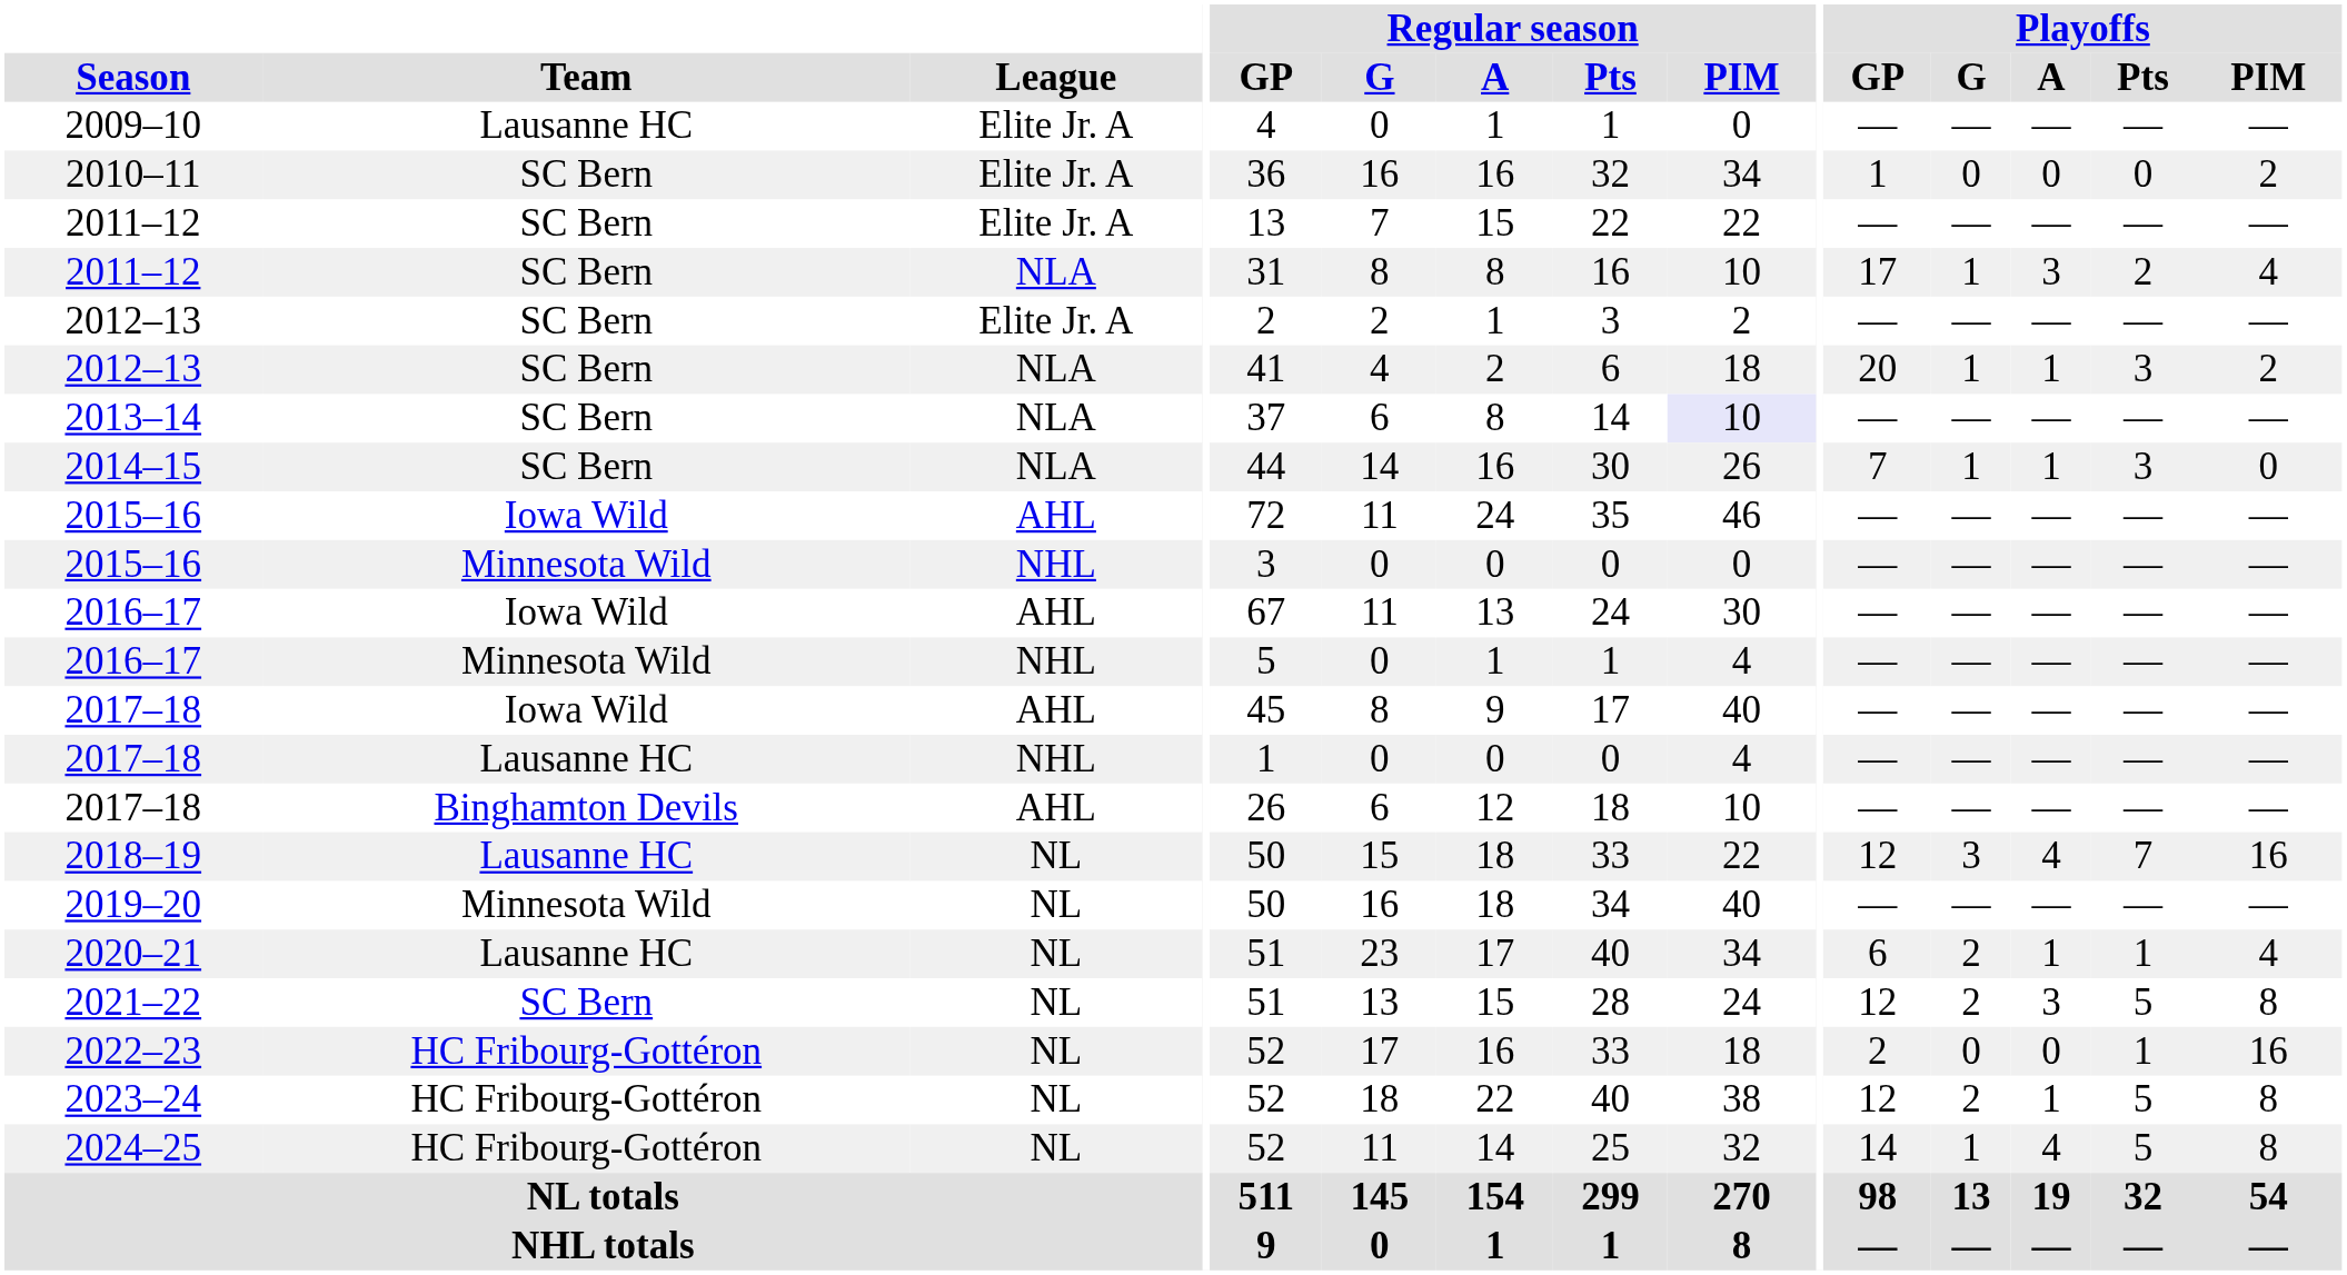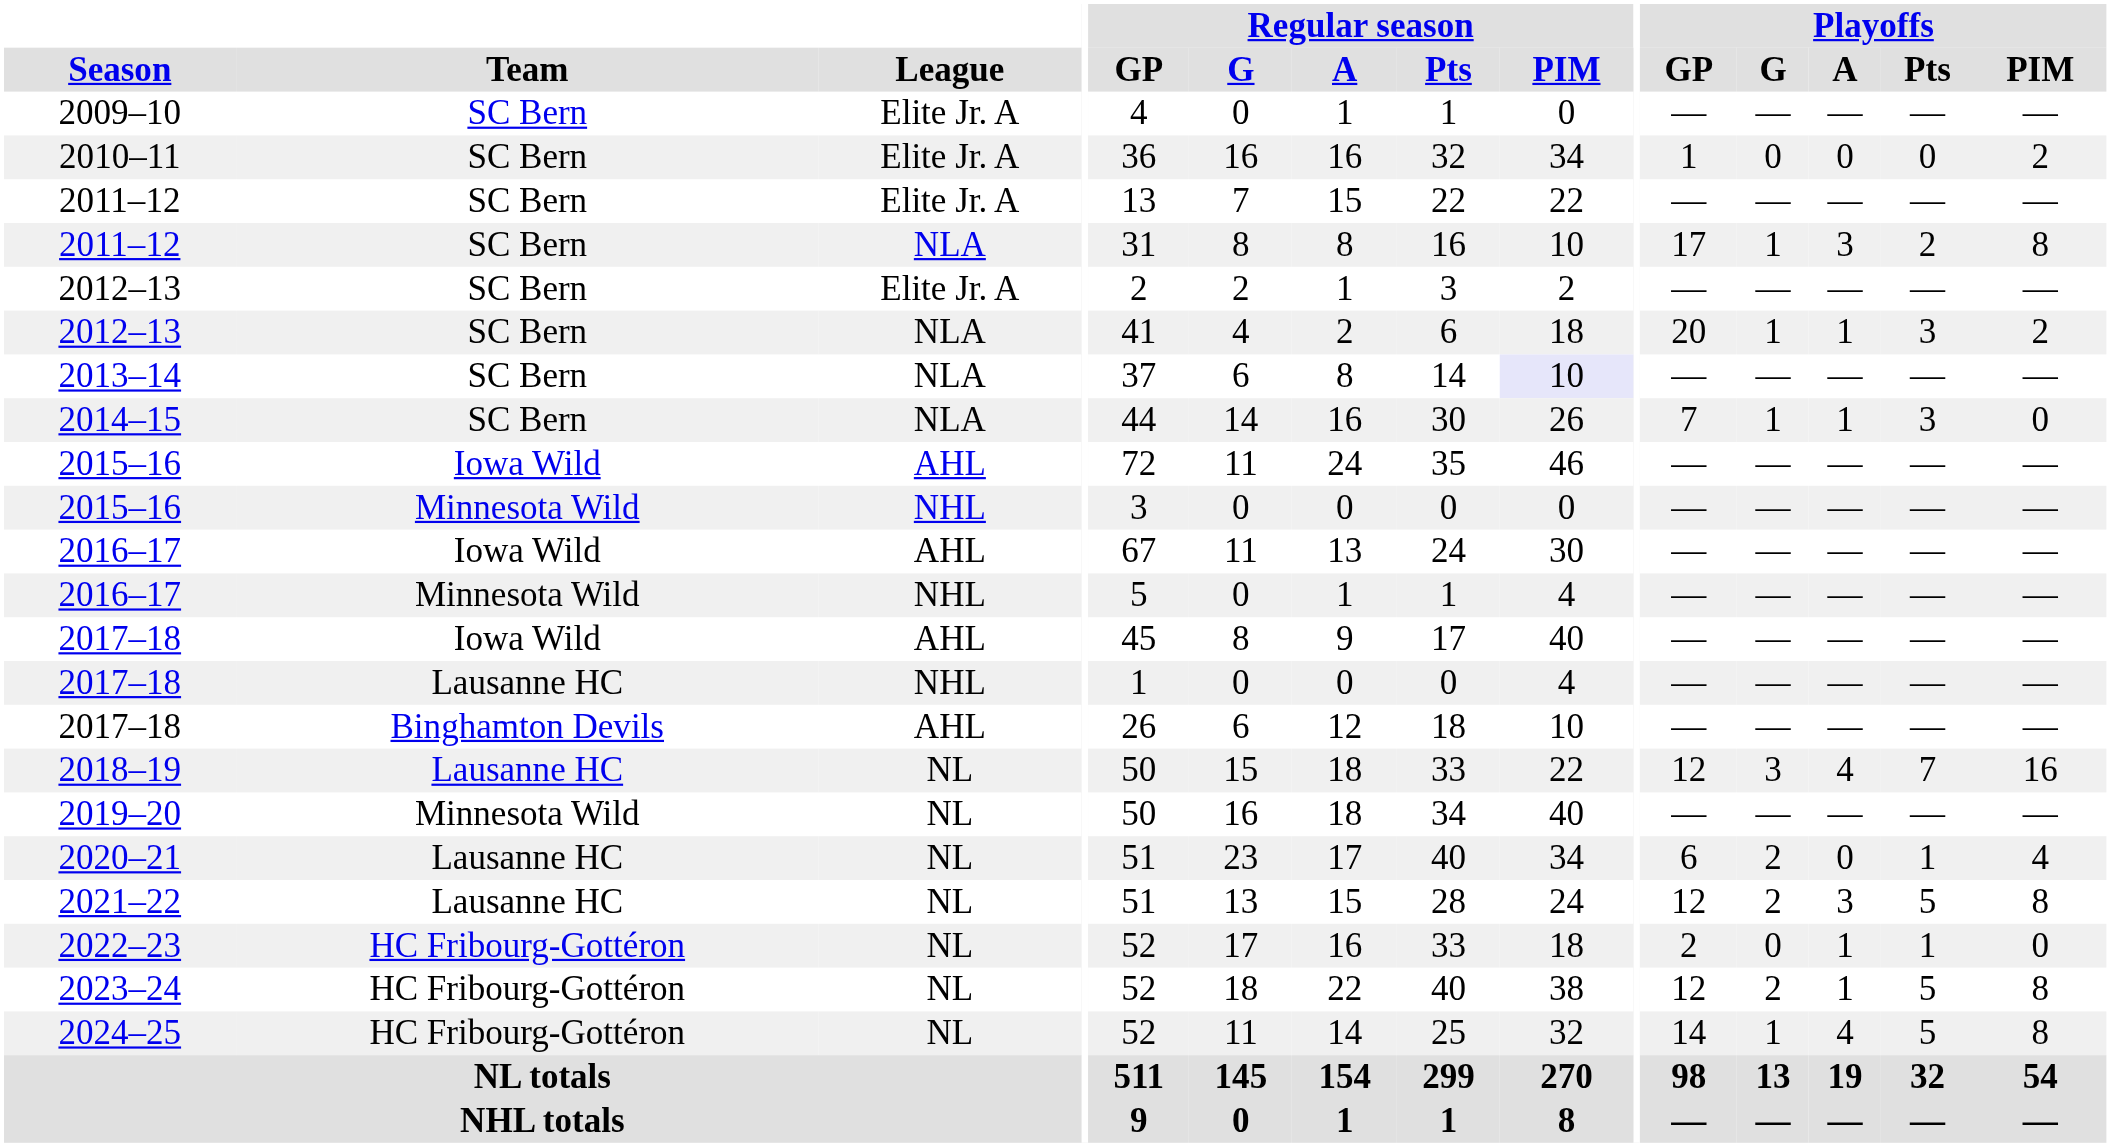2009–10 | Team: Lausanne HC -> SC Bern
2011–12 / NLA | Playoffs / PIM: 4 -> 8
2020–21 | Playoffs / A: 1 -> 0
2021–22 | Team: SC Bern -> Lausanne HC
2022–23 | Playoffs / A: 0 -> 1
2022–23 | Playoffs / PIM: 16 -> 0
